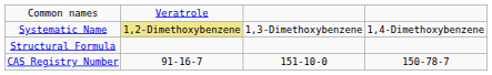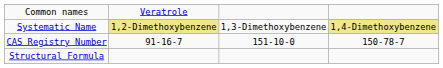Systematic Name | column 4: no background -> khaki background
rows swapped: Structural Formula <-> CAS Registry Number
